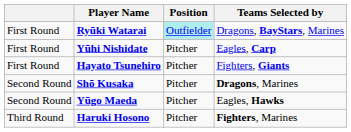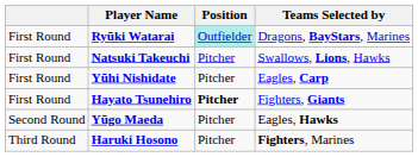+ row: First Round | Natsuki Takeuchi | Pitcher | Swallows, Lions, Hawks
Hayato Tsunehiro | Position: normal -> bold
- row: Second Round | Shō Kusaka | Pitcher | Dragons, Marines
